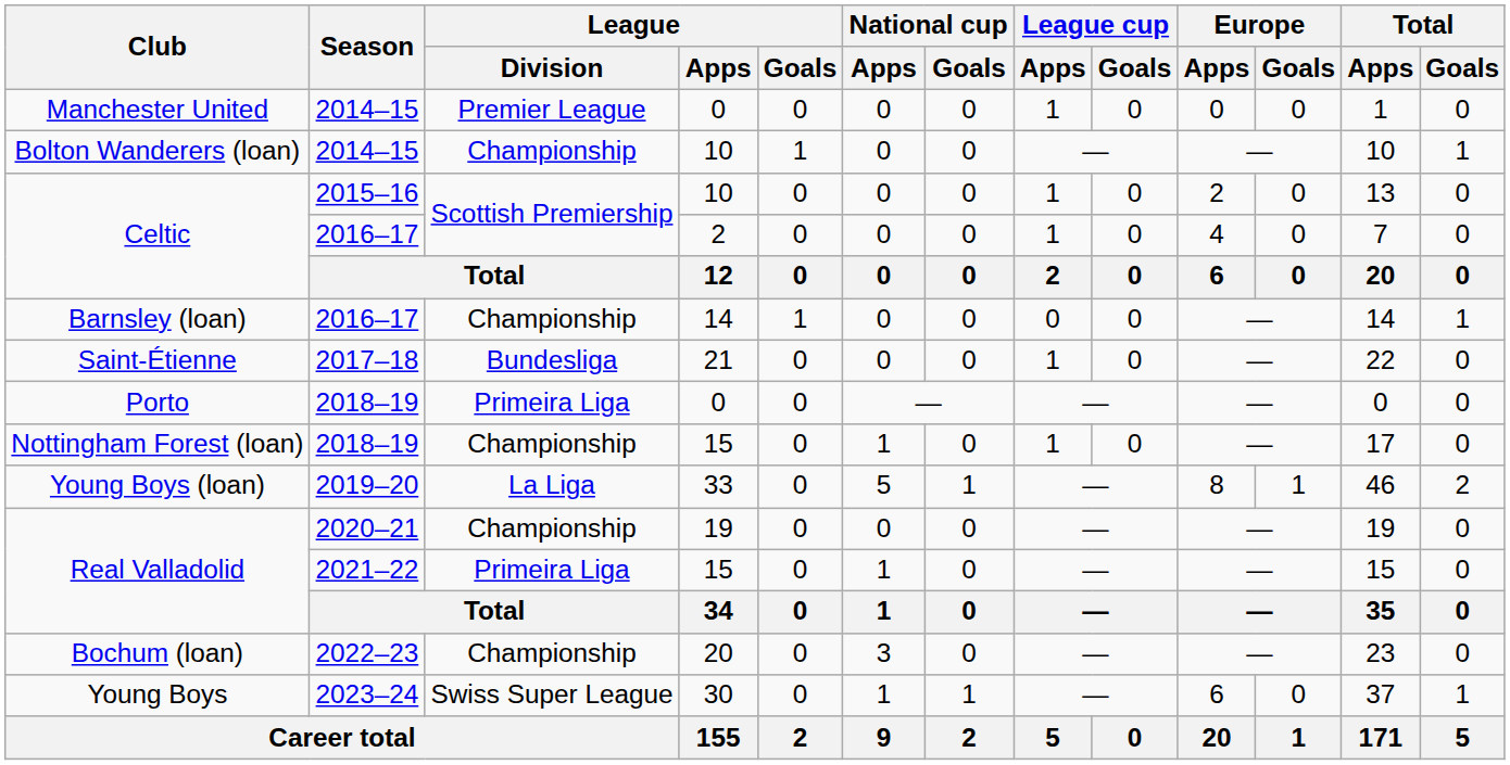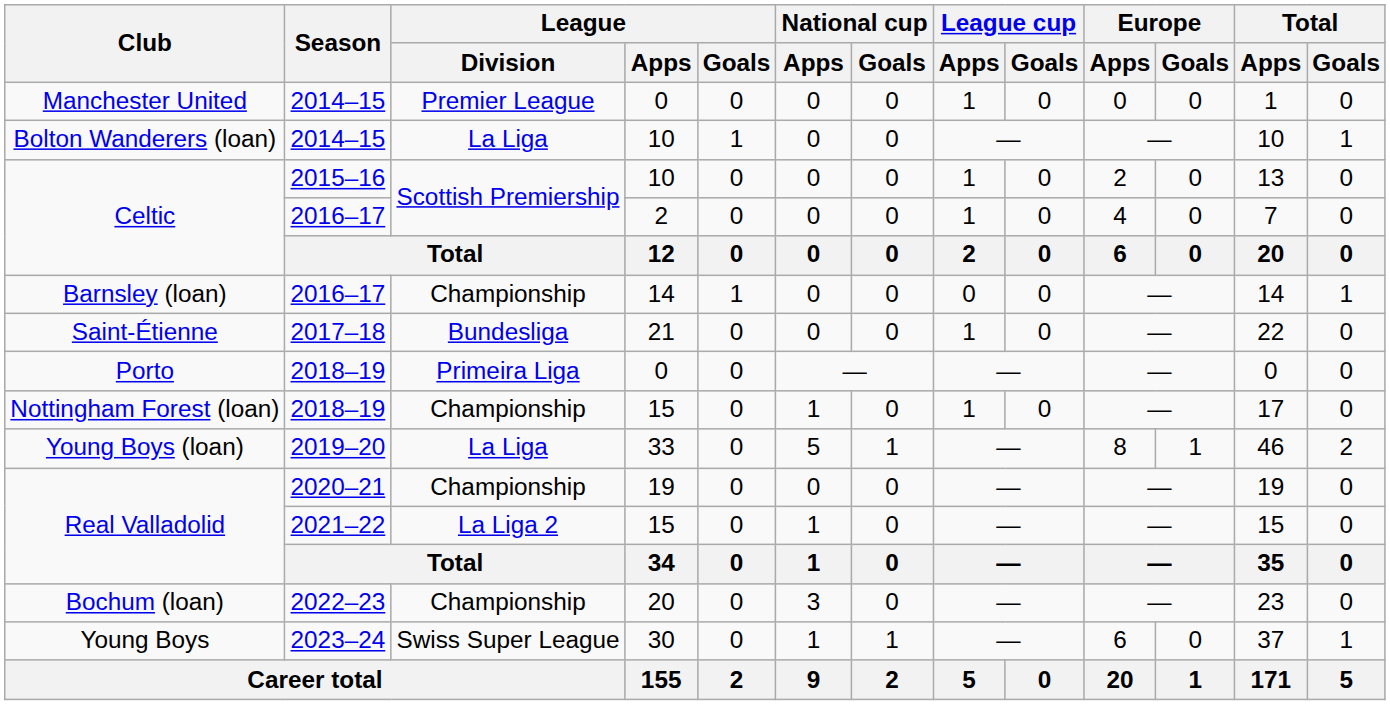Bolton Wanderers (loan) | League / Division: Championship -> La Liga
Real Valladolid / 2021–22 | League / Division: Primeira Liga -> La Liga 2
